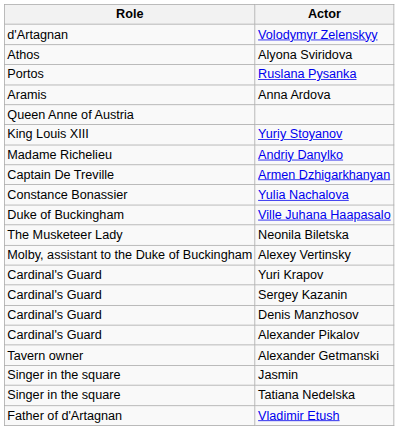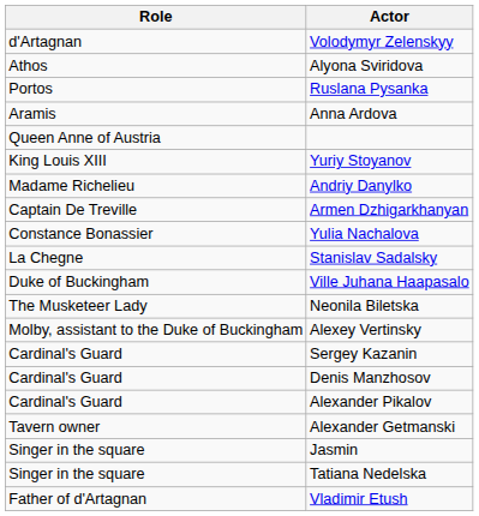+ row: La Chegne | Stanislav Sadalsky
- row: Cardinal's Guard | Yuri Krapov
